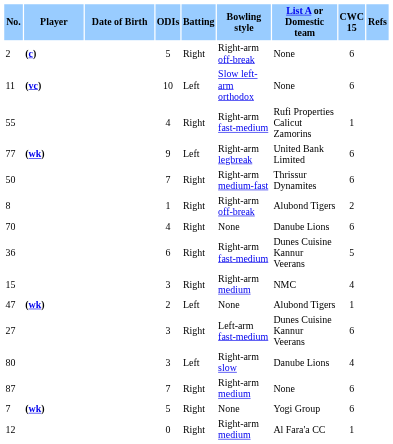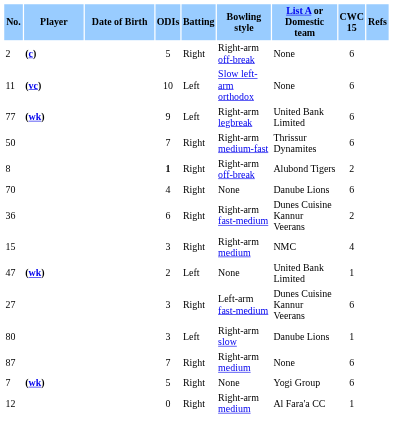- row: 55 | 4 | Right | Right-arm fast-medium | Rufi Properties Calicut Zamorins | 1
8 | ODIs: normal -> bold
36 | CWC 15: 5 -> 2
47 | List A or Domestic team: Alubond Tigers -> United Bank Limited
80 | CWC 15: 4 -> 1
